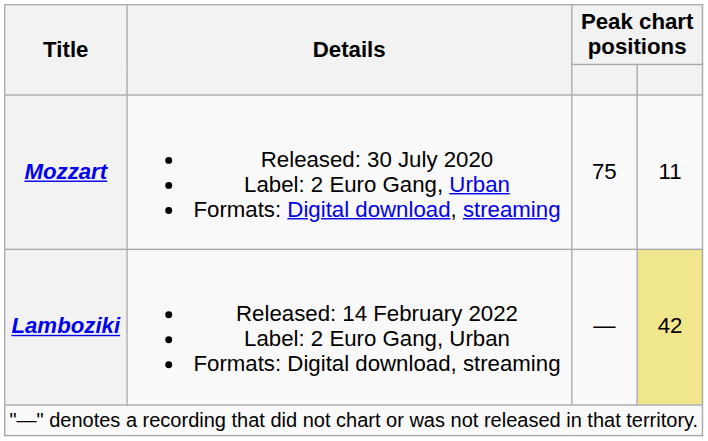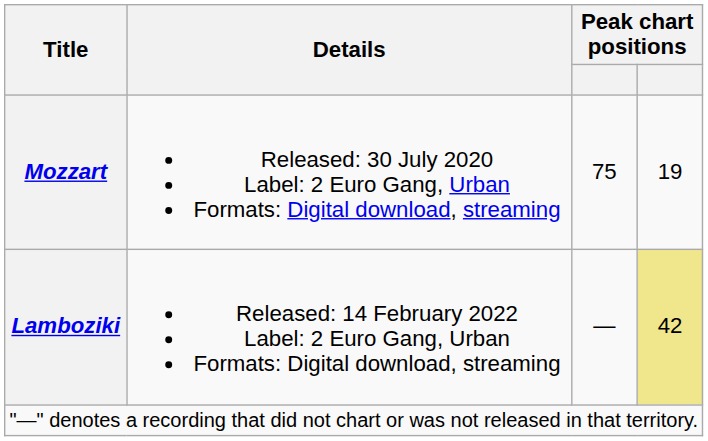Mozzart | column 4: 11 -> 19
